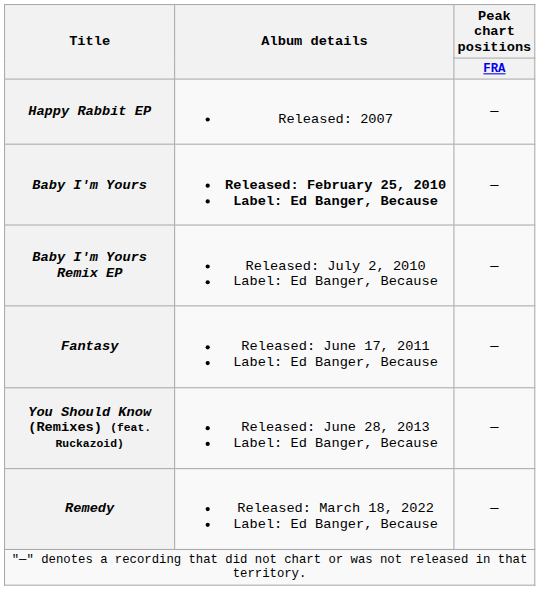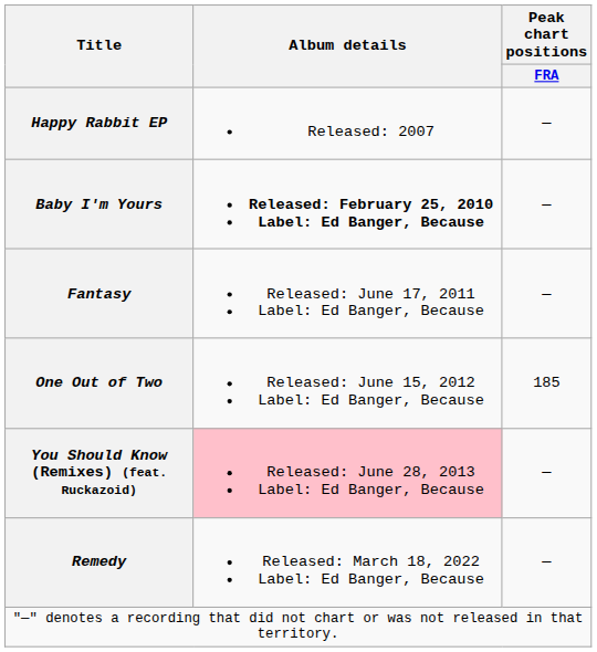- row: Baby I'm Yours Remix EP | Released: July 2, 2010 Label: Ed Banger, Because | —
+ row: One Out of Two | Released: June 15, 2012 Label: Ed Banger, Because | 185
You Should Know (Remixes) (feat. Ruckazoid) | Album details: no background -> pink background
